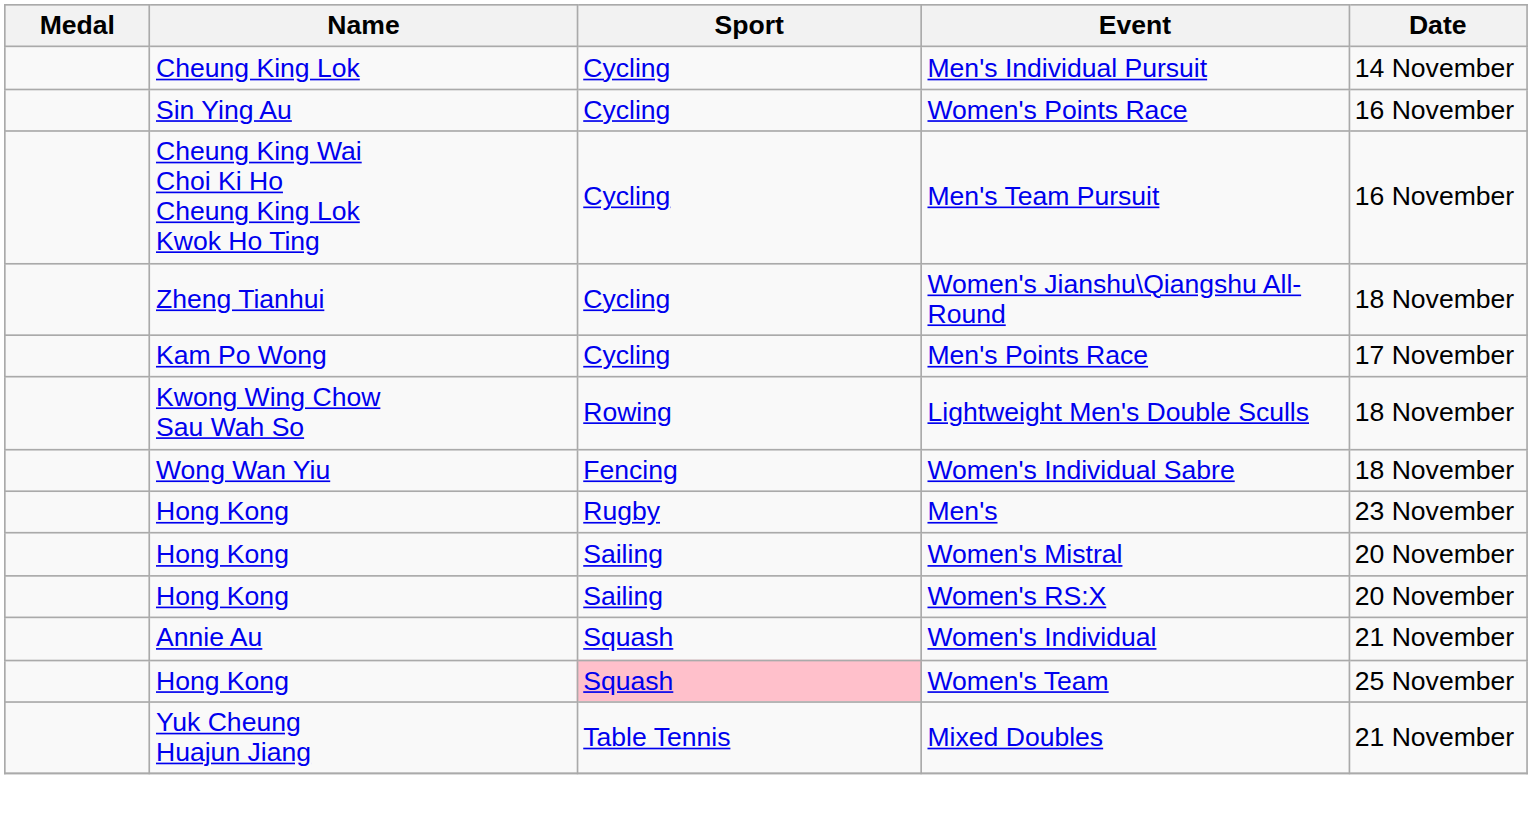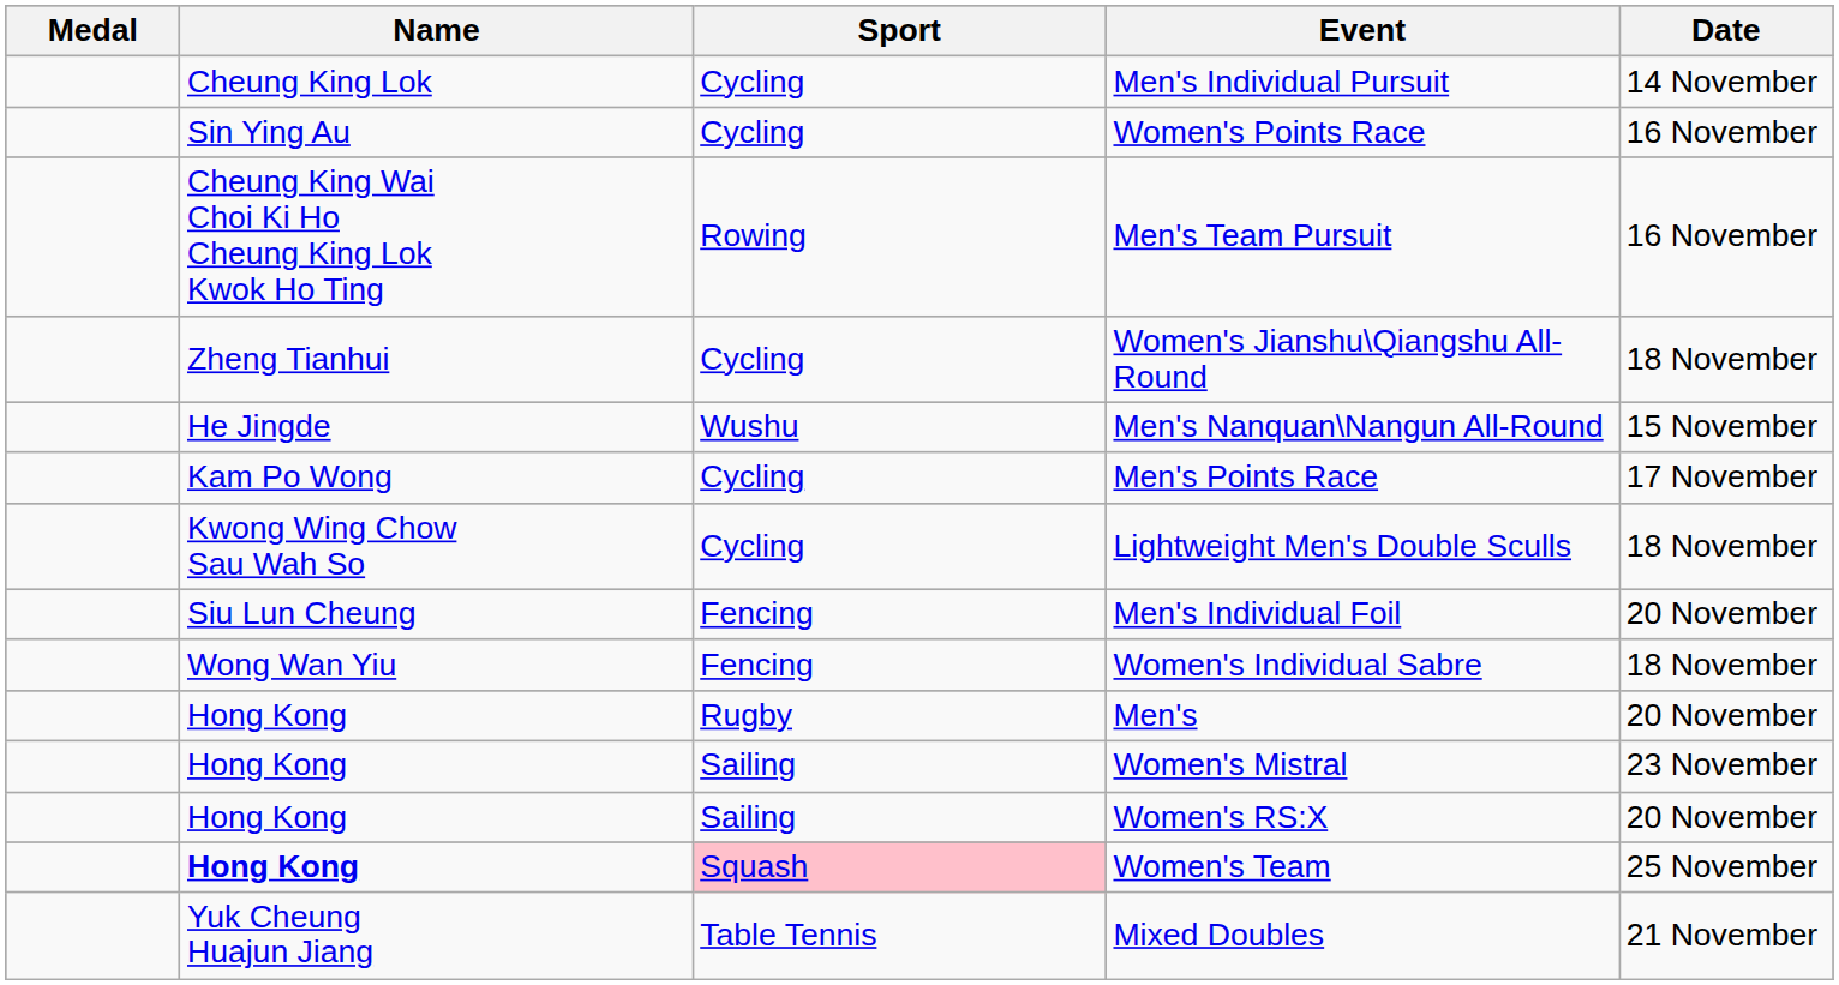Men's Team Pursuit | Sport: Cycling -> Rowing
+ row: He Jingde | Wushu | Men's Nanquan\Nangun All-Round | 15 November
Lightweight Men's Double Sculls | Sport: Rowing -> Cycling
+ row: Siu Lun Cheung | Fencing | Men's Individual Foil | 20 November
Men's | Date: 23 November -> 20 November
Women's Mistral | Date: 20 November -> 23 November
- row: Annie Au | Squash | Women's Individual | 21 November
Women's Team | Name: normal -> bold
